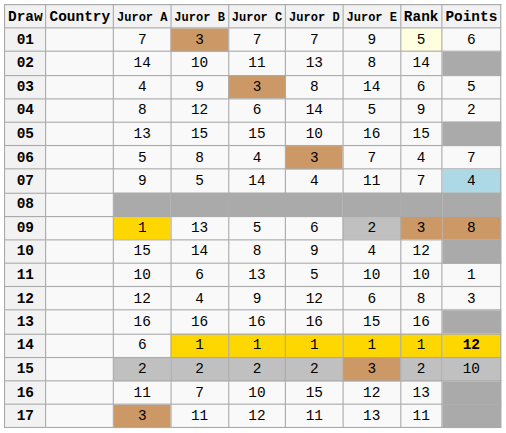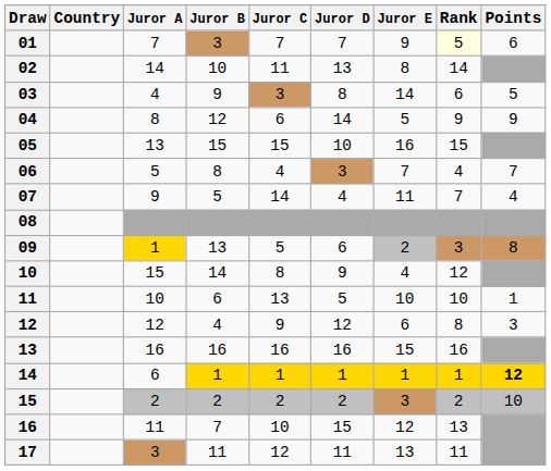04 | Points: 2 -> 9
07 | Points: lightblue background -> no background
